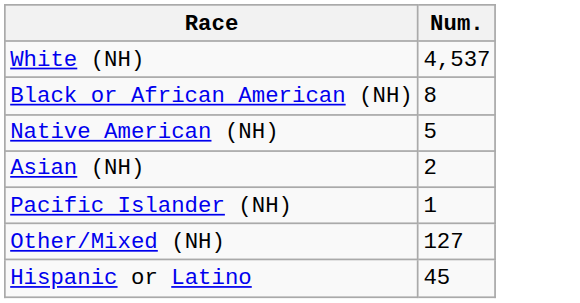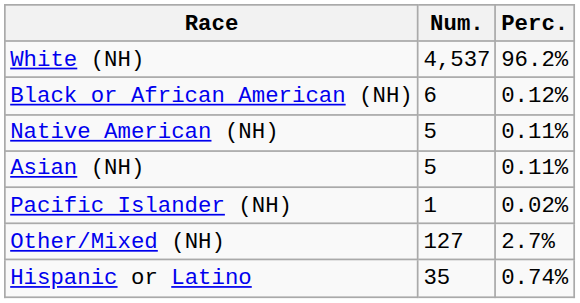+ column: Perc. | 96.2% | 0.12% | 0.11% | 0.11% | 0.02% | 2.7% | 0.74%
Black or African American (NH) | Num.: 8 -> 6
Asian (NH) | Num.: 2 -> 5
Hispanic or Latino | Num.: 45 -> 35
